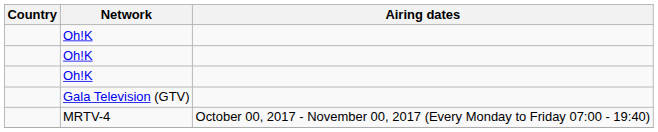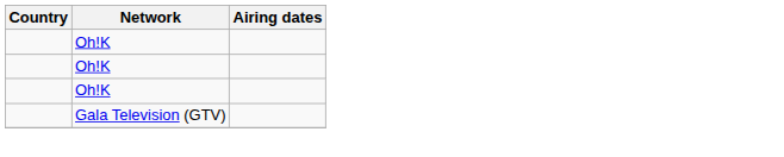- row: MRTV-4 | October 00, 2017 - November 00, 2017 (Every Monday to Friday 07:00 - 19:40)
